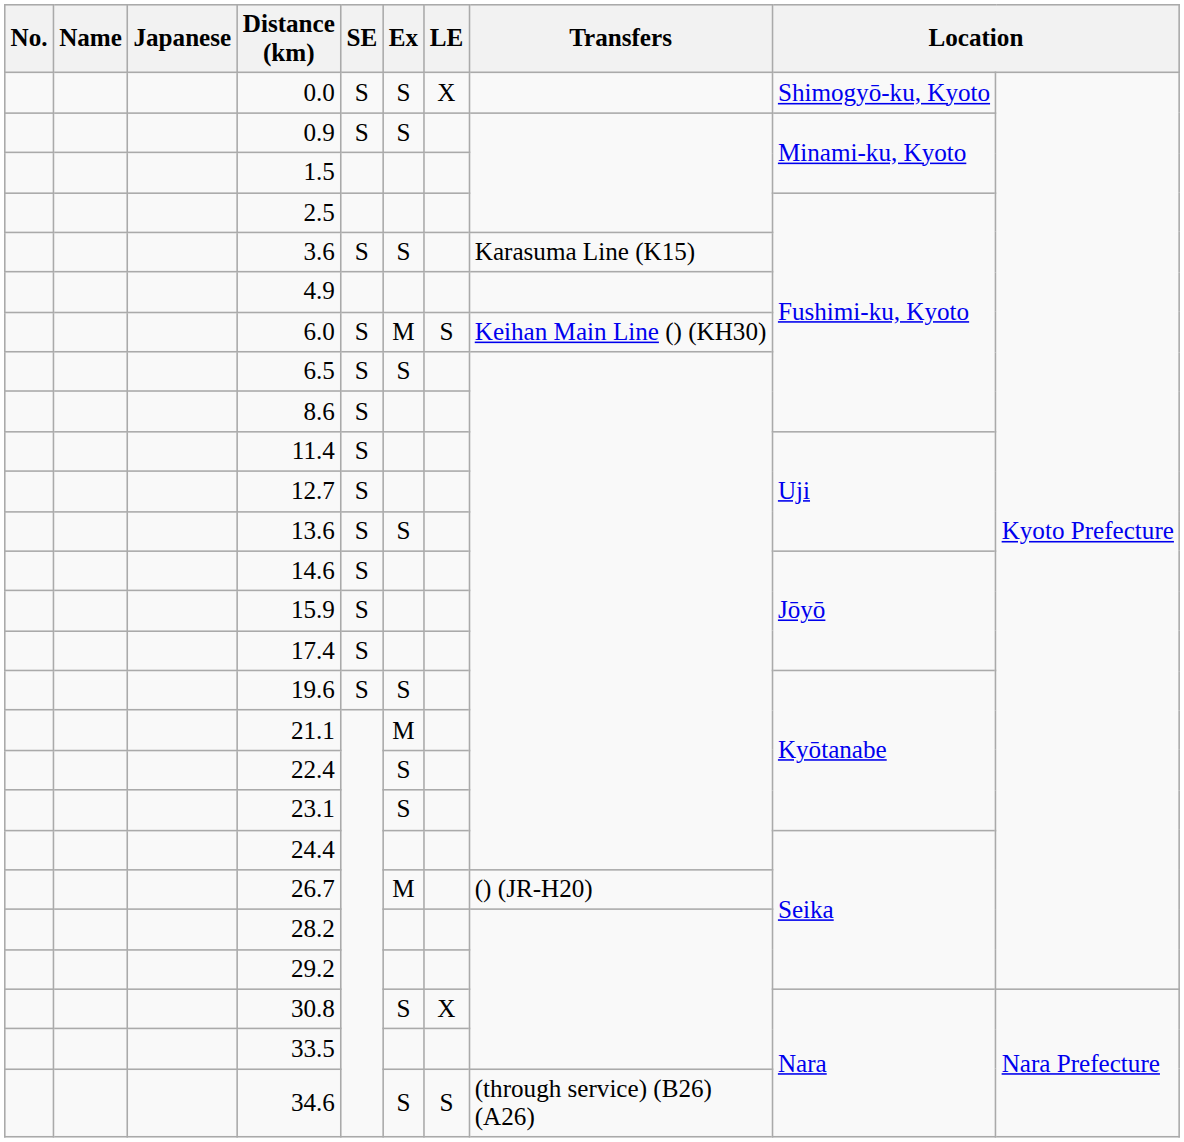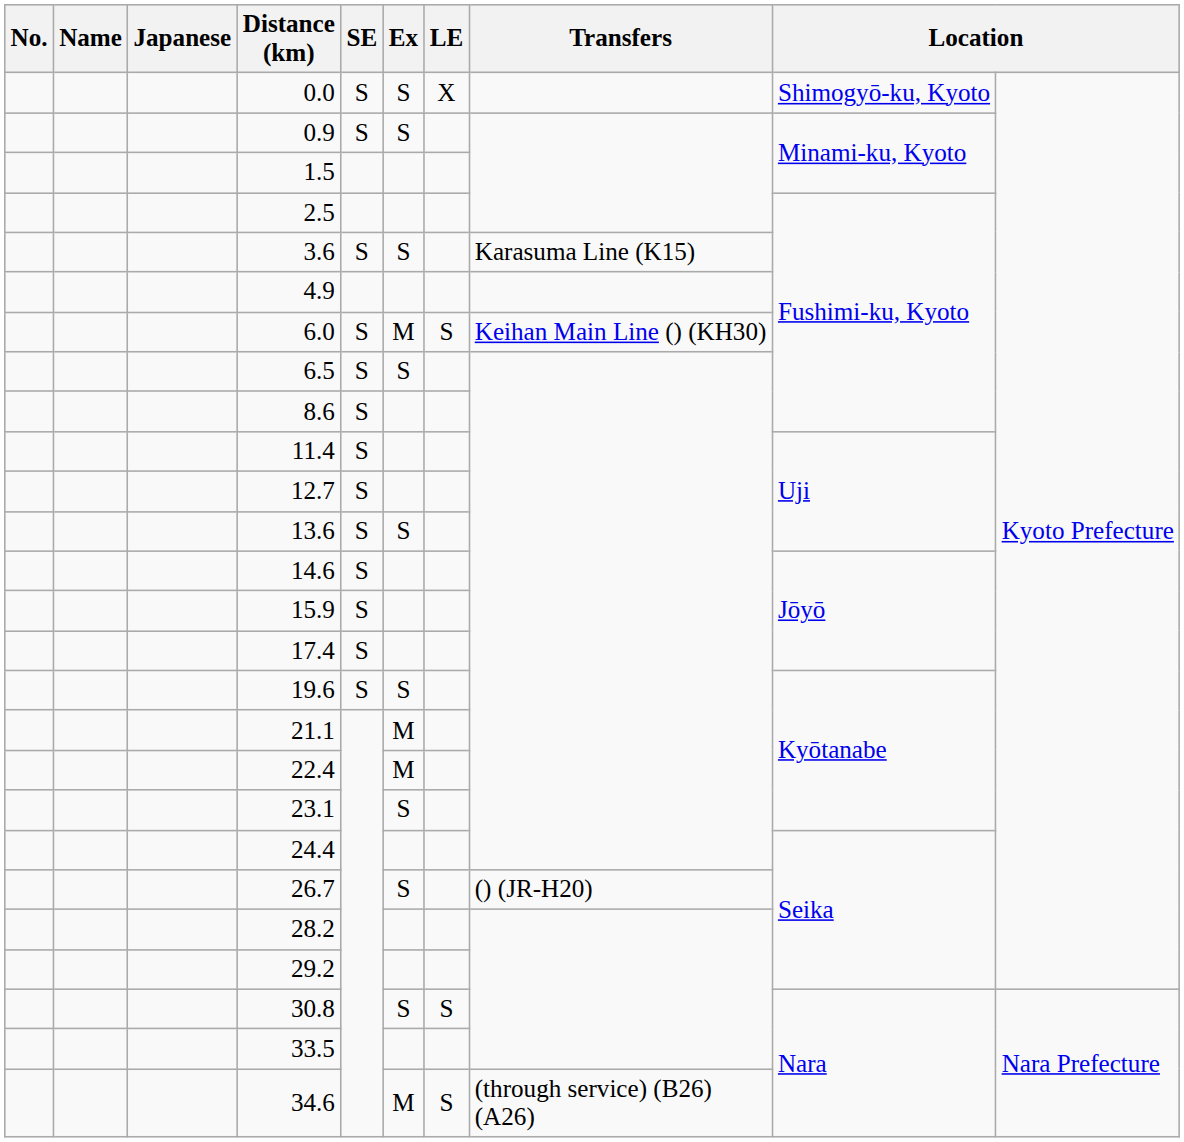22.4 | Ex: S -> M
26.7 | Ex: M -> S
30.8 | LE: X -> S
34.6 | Ex: S -> M
